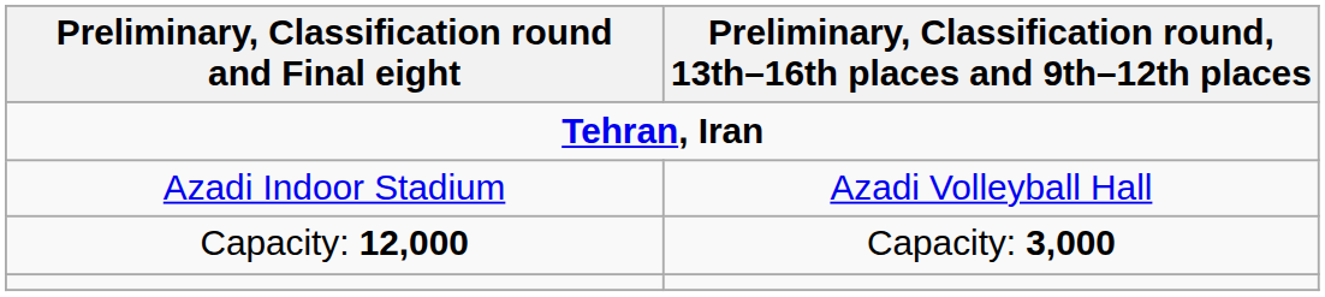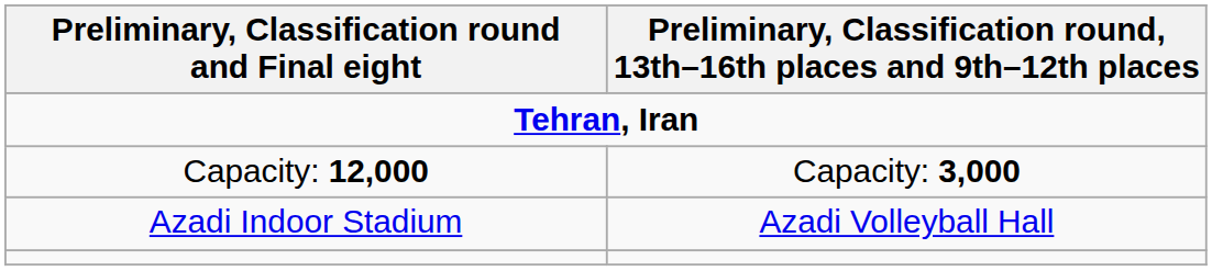rows swapped: Azadi Indoor Stadium <-> Capacity: 12,000
